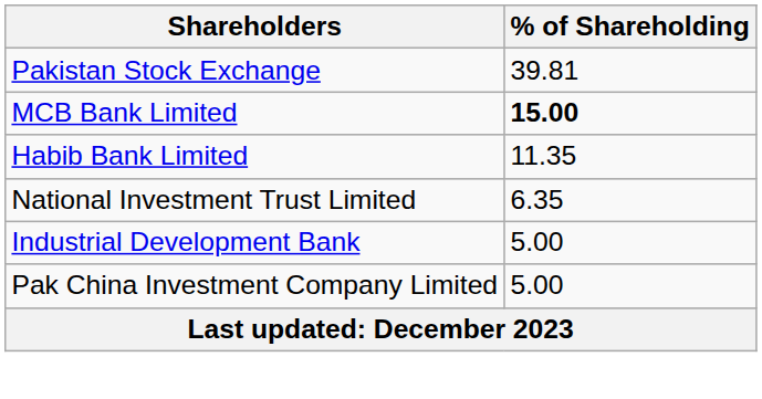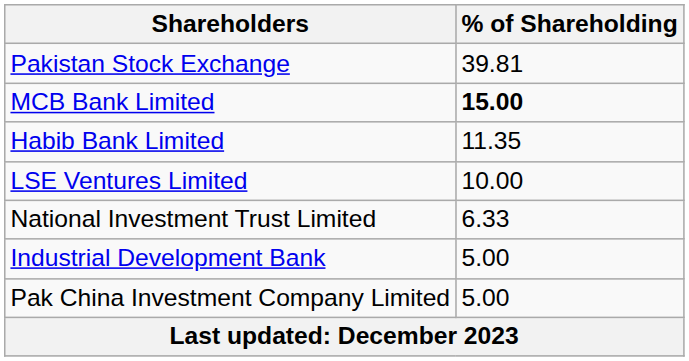+ row: LSE Ventures Limited | 10.00
National Investment Trust Limited | % of Shareholding: 6.35 -> 6.33
